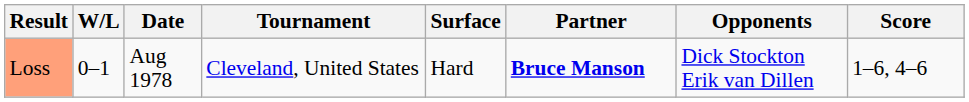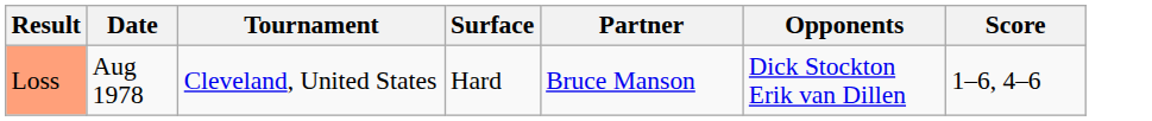- column: W/L | 0–1
Loss | Partner: bold -> normal
